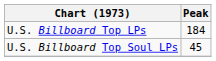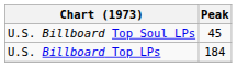rows swapped: U.S. Billboard Top LPs <-> U.S. Billboard Top Soul LPs
